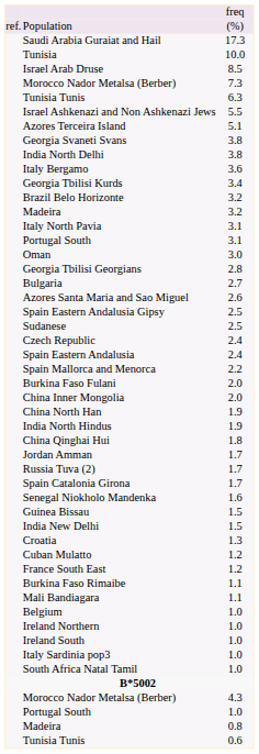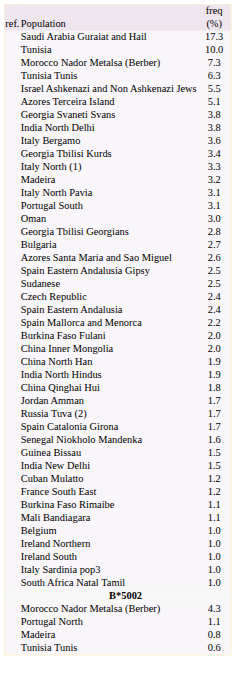- row: Israel Arab Druse | 8.5
+ row: Italy North (1) | 3.3
- row: Brazil Belo Horizonte | 3.2
- row: Croatia | 1.3
+ row: Portugal North | 1.1
- row: Portugal South | 1.0
